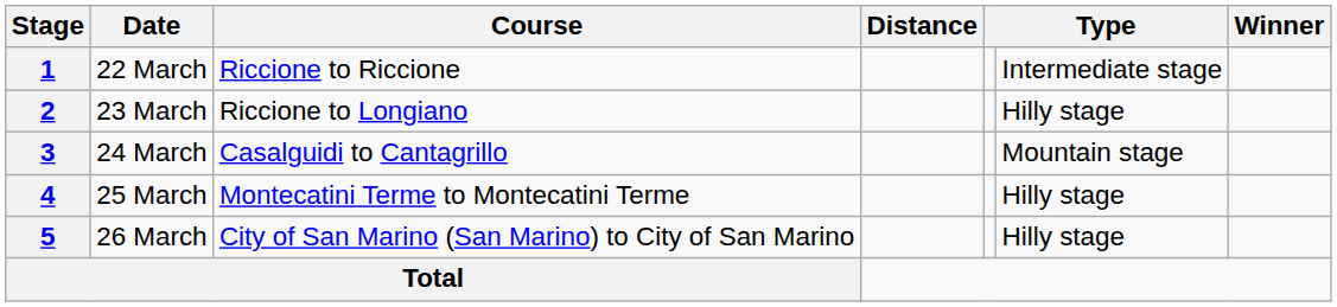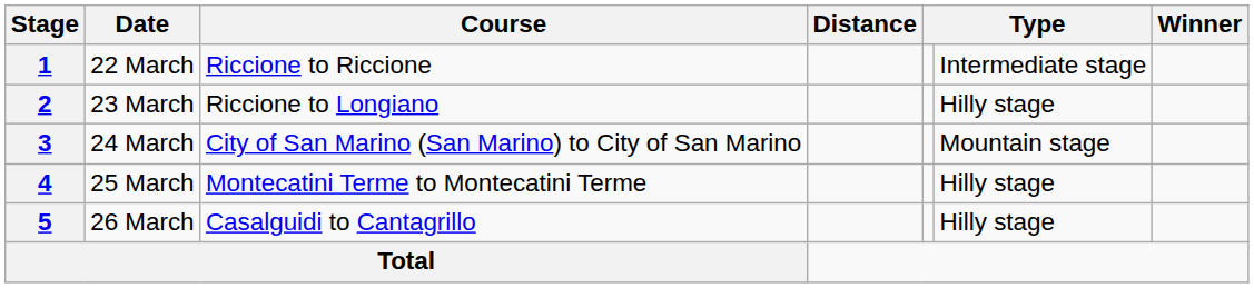3 | Course: Casalguidi to Cantagrillo -> City of San Marino (San Marino) to City of San Marino
5 | Course: City of San Marino (San Marino) to City of San Marino -> Casalguidi to Cantagrillo
